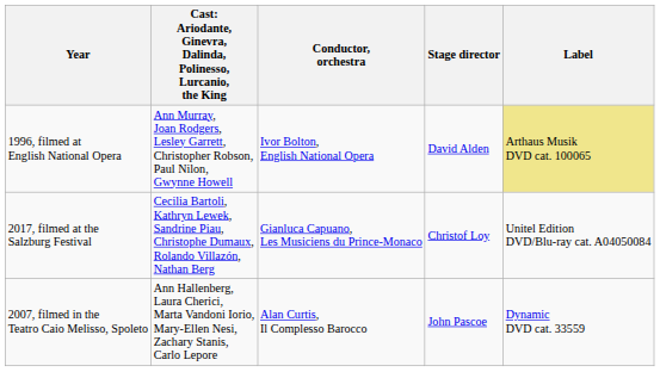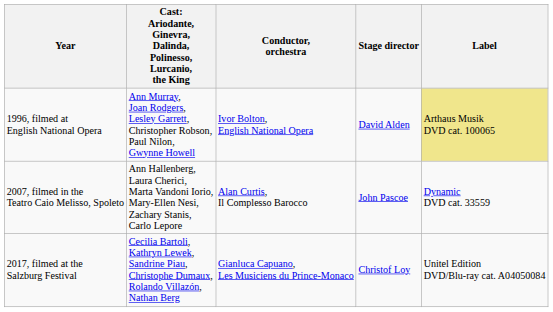rows swapped: 2007, filmed in the Teatro Caio Melisso, Spoleto <-> 2017, filmed at the Salzburg Festival
